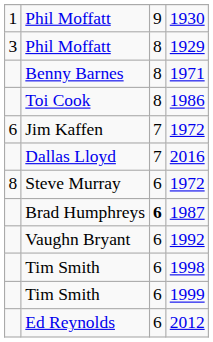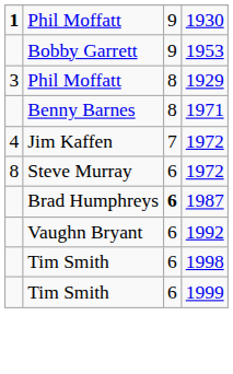1930 | column 1: normal -> bold
+ row: Bobby Garrett | 9 | 1953
- row: Toi Cook | 8 | 1986
Jim Kaffen / 1972 | column 1: 6 -> 4
- row: Dallas Lloyd | 7 | 2016
- row: Ed Reynolds | 6 | 2012
